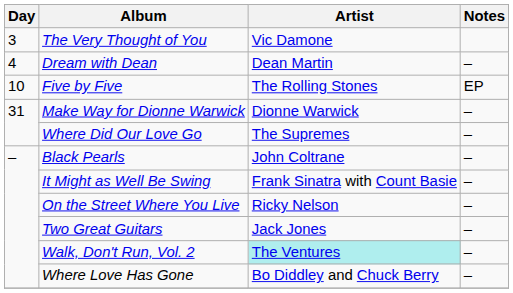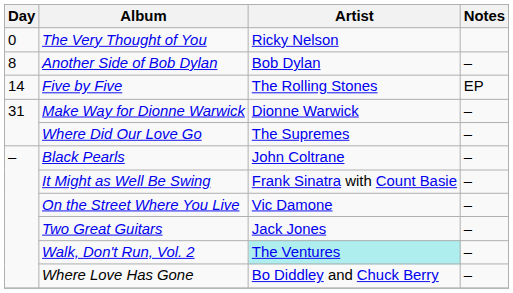The Very Thought of You | Day: 3 -> 0
The Very Thought of You | Artist: Vic Damone -> Ricky Nelson
- row: 4 | Dream with Dean | Dean Martin | –
+ row: 8 | Another Side of Bob Dylan | Bob Dylan | –
Five by Five | Day: 10 -> 14
On the Street Where You Live | Artist: Ricky Nelson -> Vic Damone
